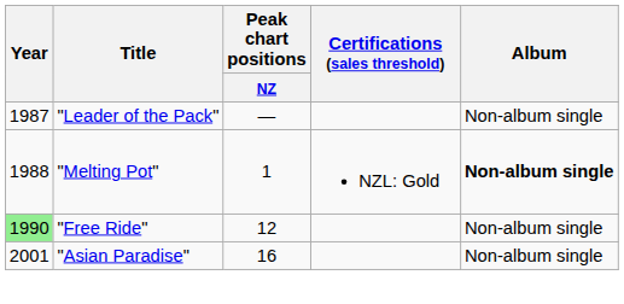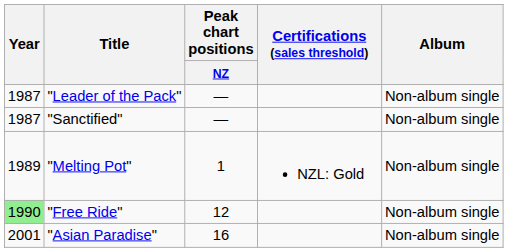+ row: 1987 | "Sanctified" | — | Non-album single
"Melting Pot" | Year: 1988 -> 1989
"Melting Pot" | Album: bold -> normal
